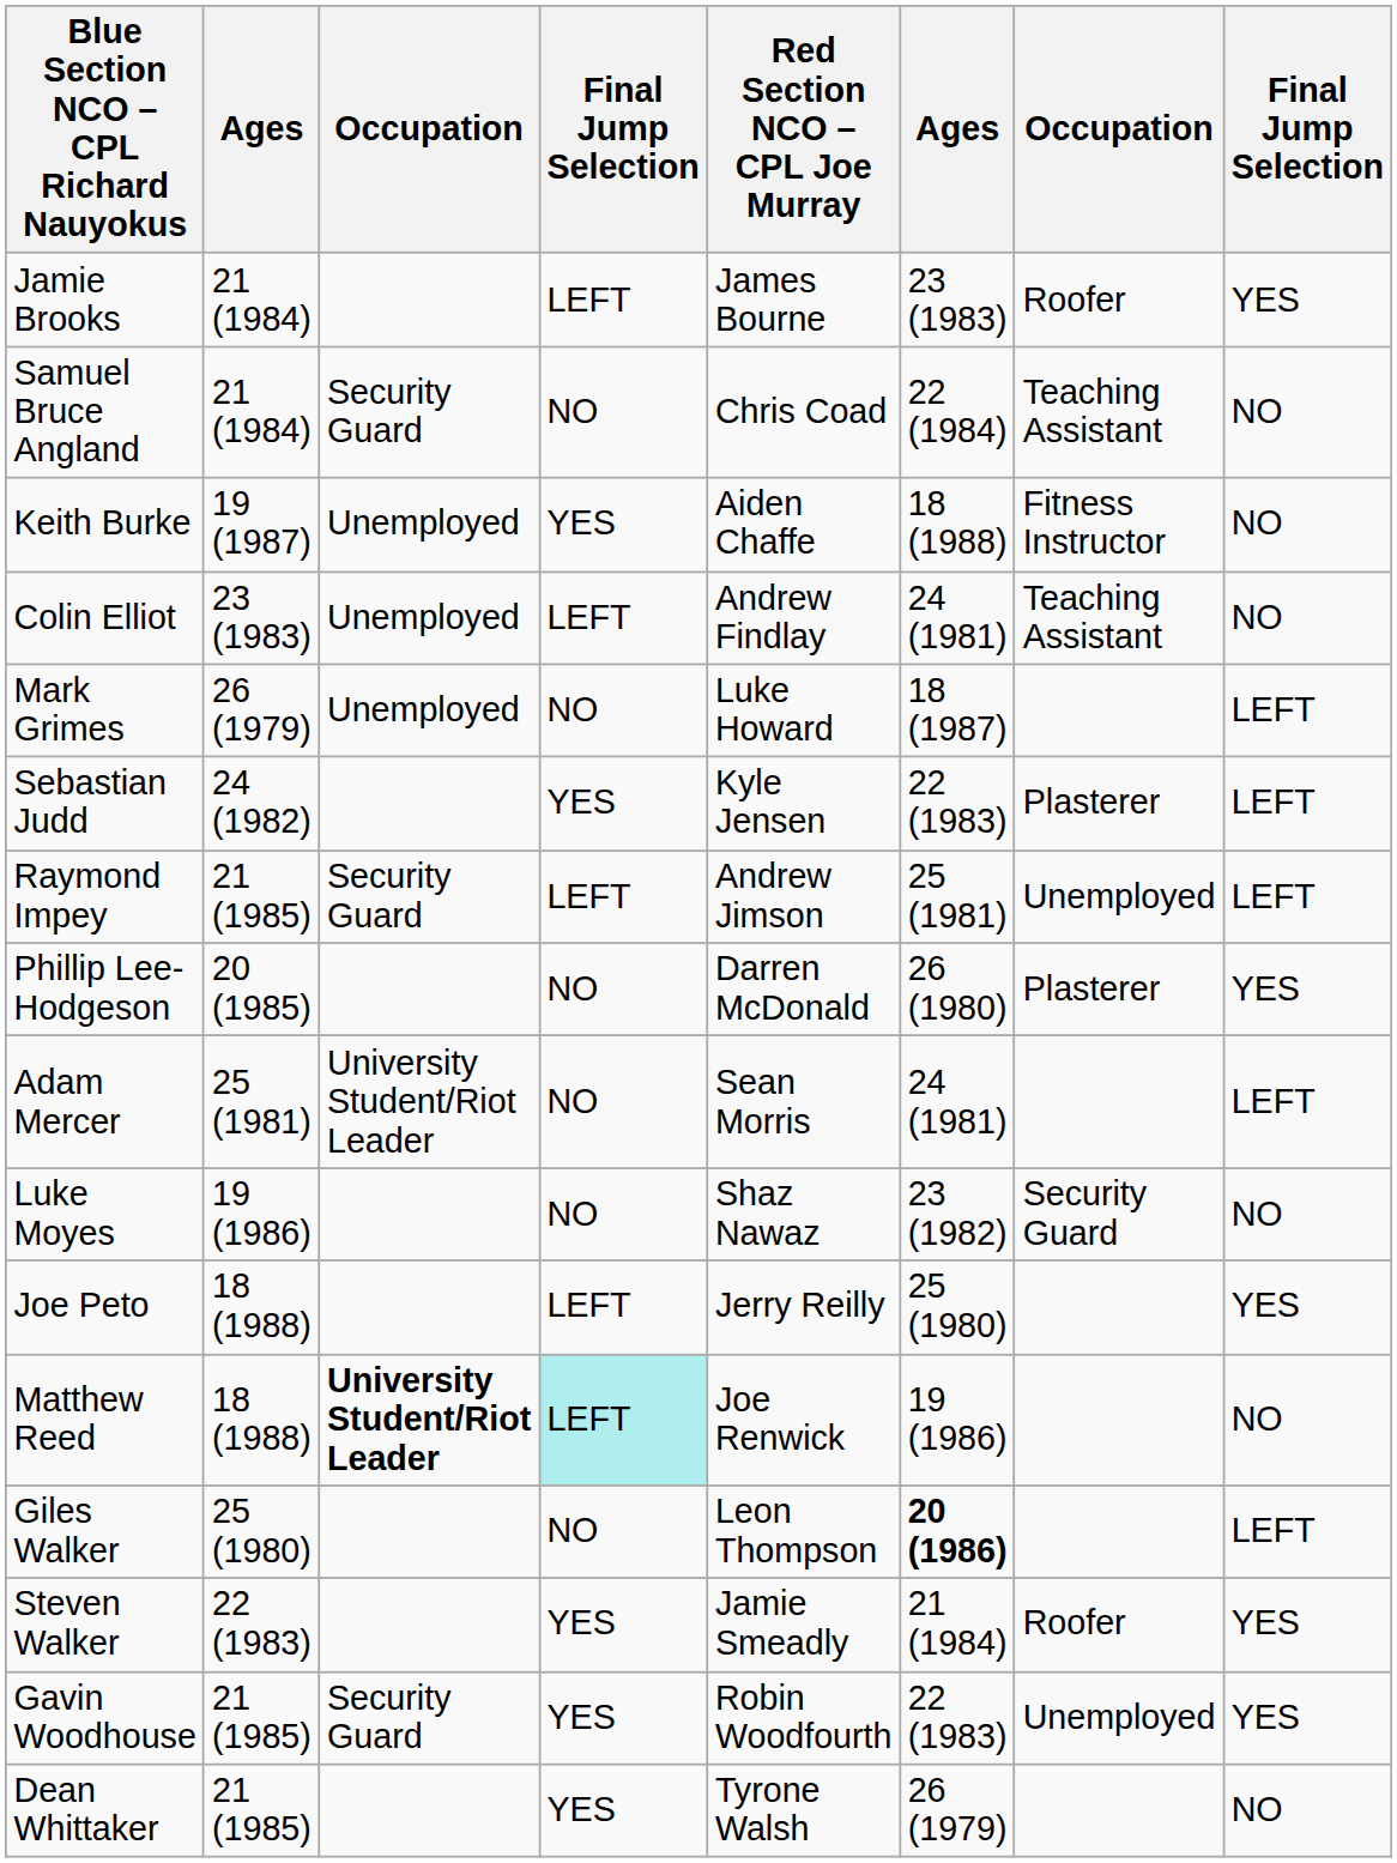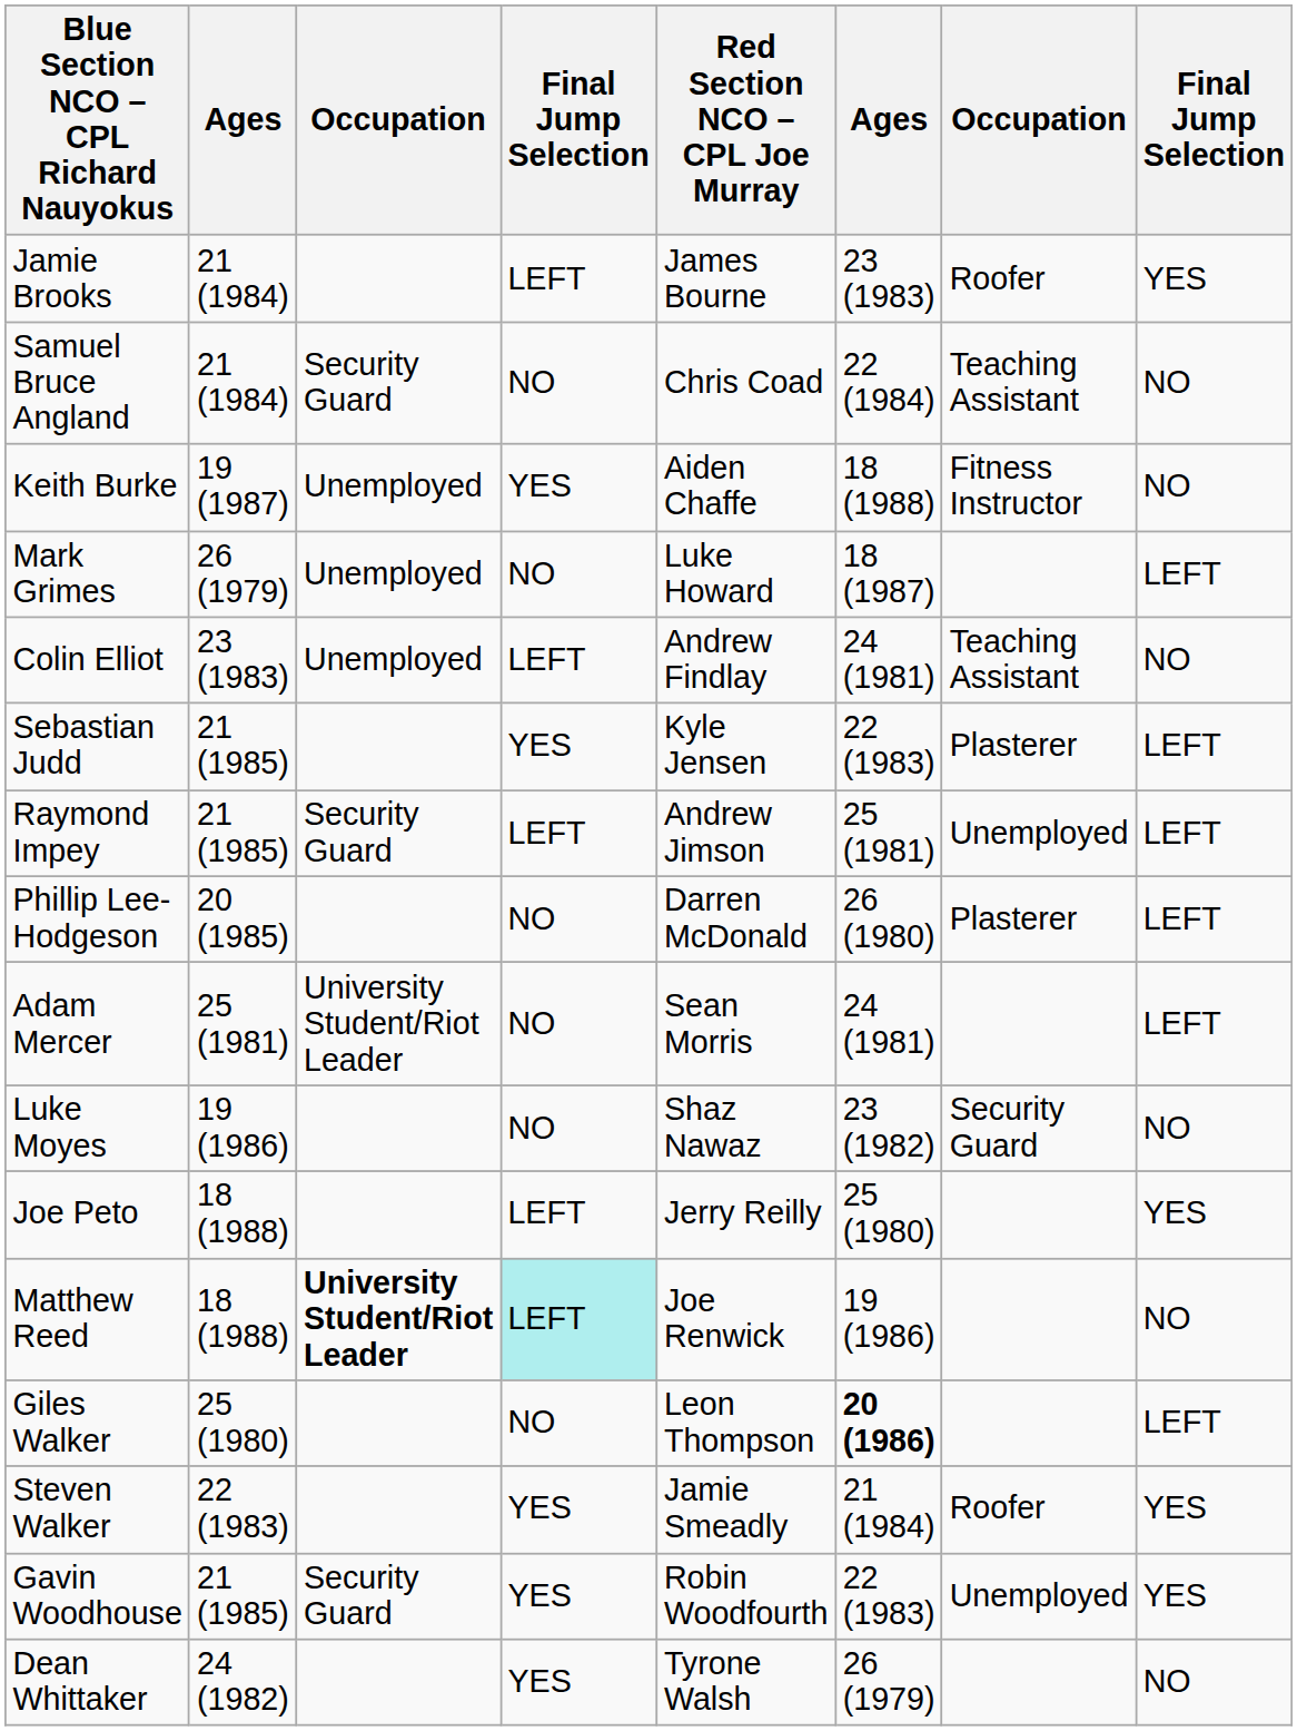rows swapped: Colin Elliot <-> Mark Grimes
Sebastian Judd | column 2: 24 (1982) -> 21 (1985)
Phillip Lee-Hodgeson | column 8: YES -> LEFT
Dean Whittaker | column 2: 21 (1985) -> 24 (1982)
